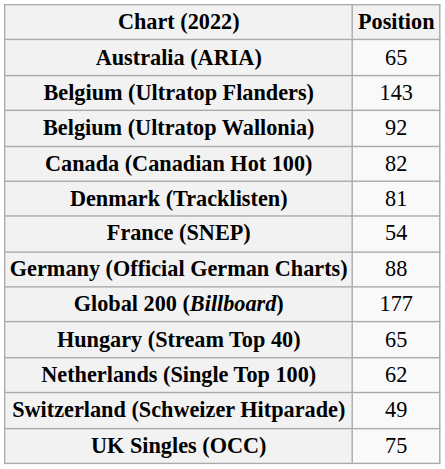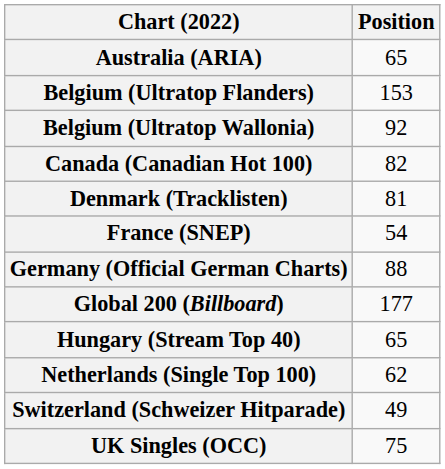Belgium (Ultratop Flanders) | Position: 143 -> 153
